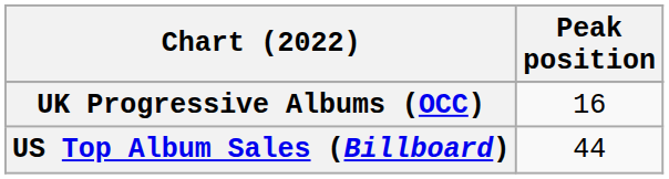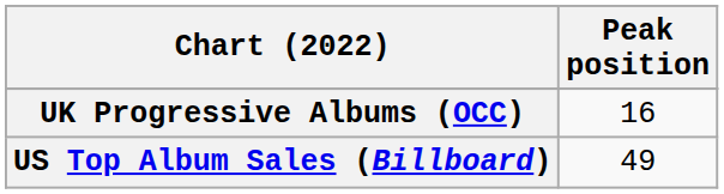US Top Album Sales (Billboard) | Peak position: 44 -> 49
